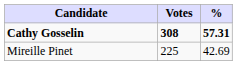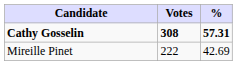Mireille Pinet | Votes: 225 -> 222
